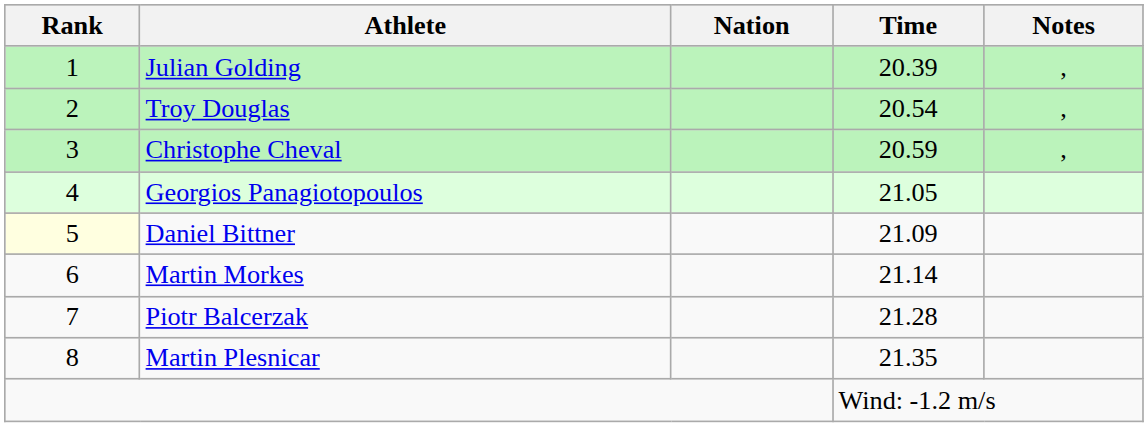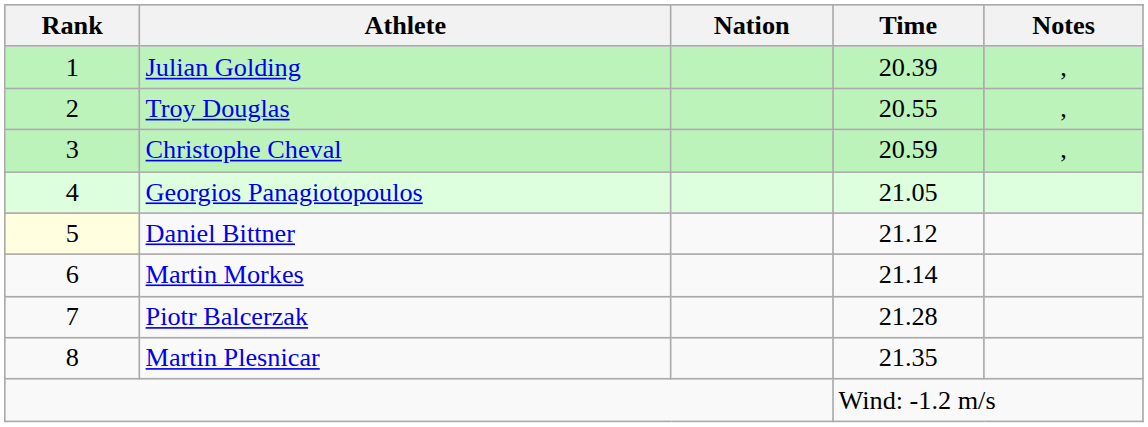Troy Douglas | Time: 20.54 -> 20.55
Daniel Bittner | Time: 21.09 -> 21.12
